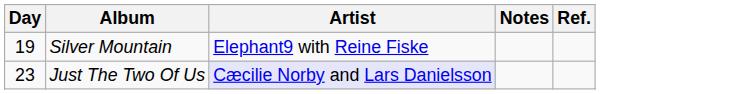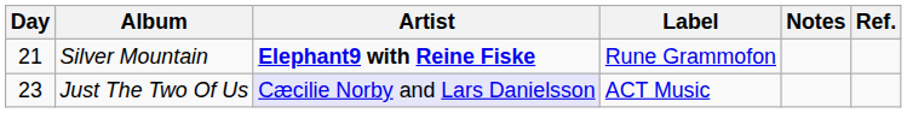+ column: Label | Rune Grammofon | ACT Music
Silver Mountain | Day: 19 -> 21
Silver Mountain | Artist: normal -> bold
